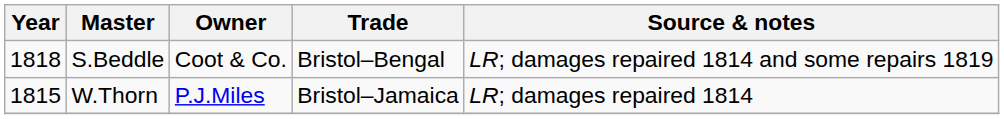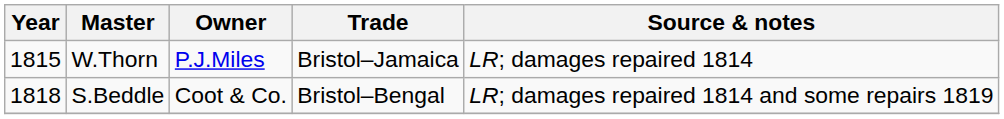rows swapped: W.Thorn <-> S.Beddle
